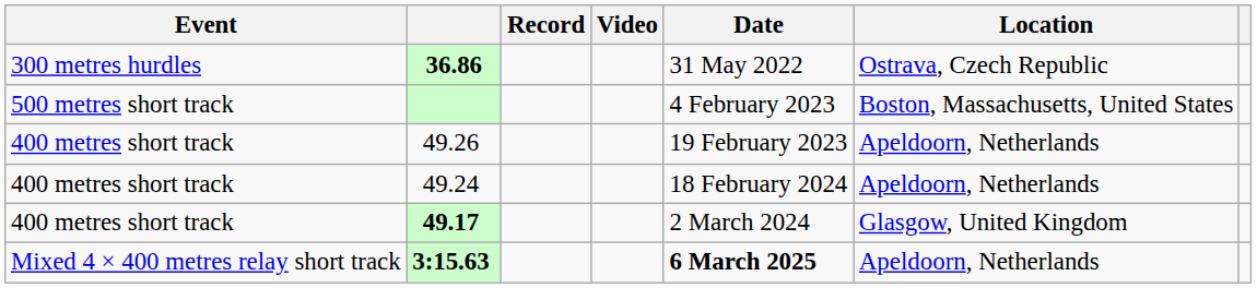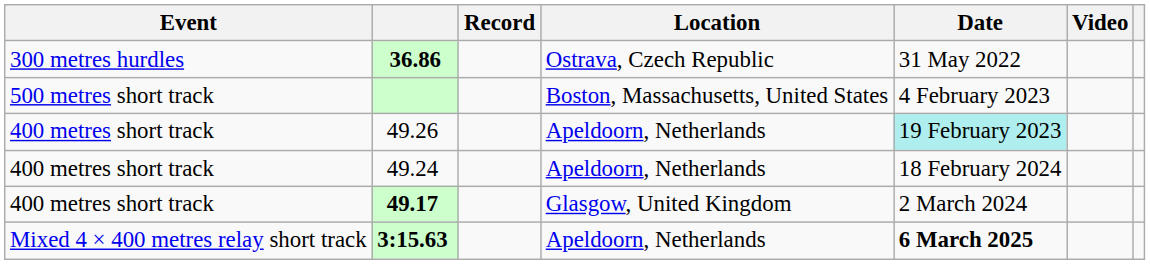columns swapped: Location <-> Video
49.26 | Date: no background -> paleturquoise background
